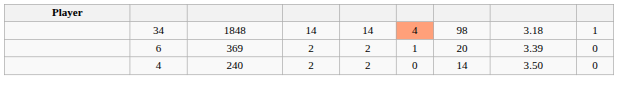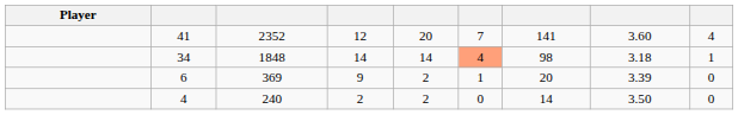+ row: 41 | 2352 | 12 | 20 | 7 | 141 | 3.60 | 4
6 | column 4: 2 -> 9
